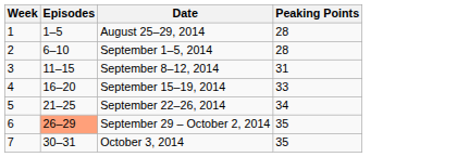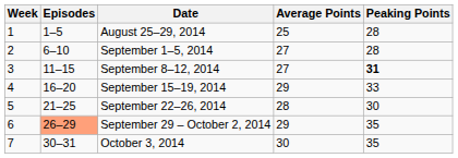+ column: Average Points | 25 | 27 | 27 | 29 | 28 | 29 | 30
September 8–12, 2014 | Peaking Points: normal -> bold
September 22–26, 2014 | Peaking Points: 34 -> 30
